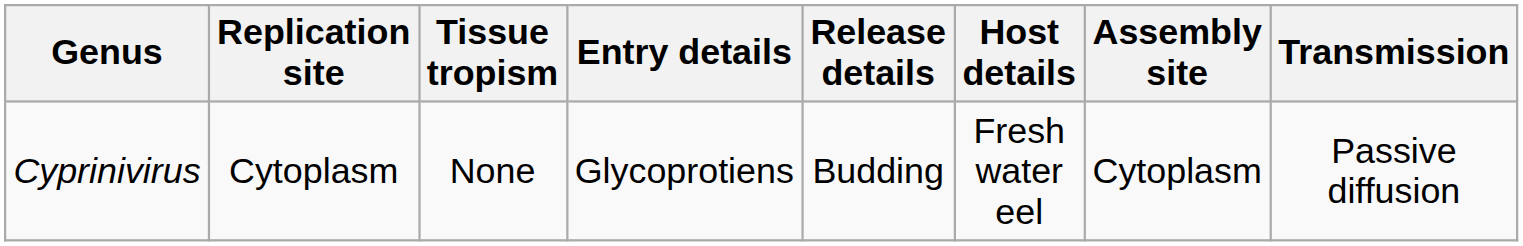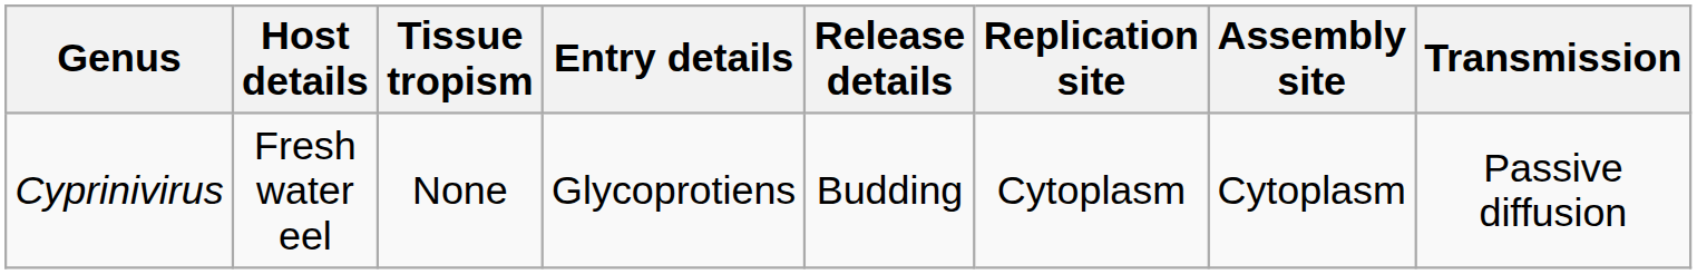columns swapped: Host details <-> Replication site
